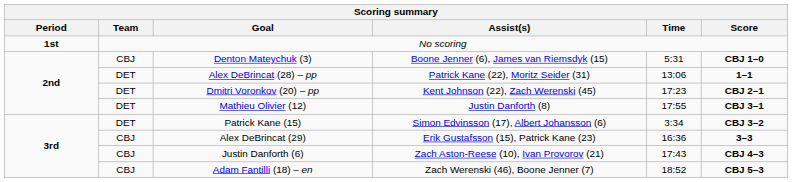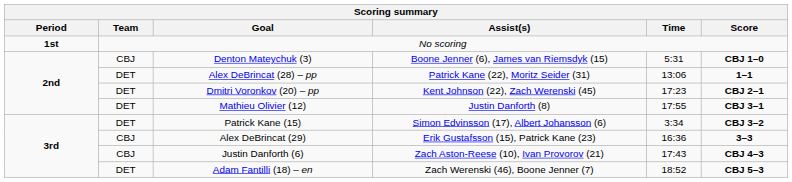Adam Fantilli (18) – en | Team: CBJ -> DET
